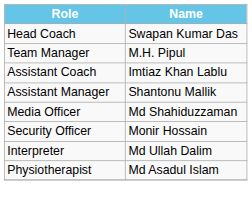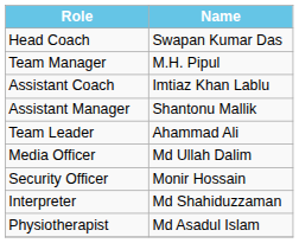+ row: Team Leader | Ahammad Ali
Media Officer | Name: Md Shahiduzzaman -> Md Ullah Dalim
Interpreter | Name: Md Ullah Dalim -> Md Shahiduzzaman
